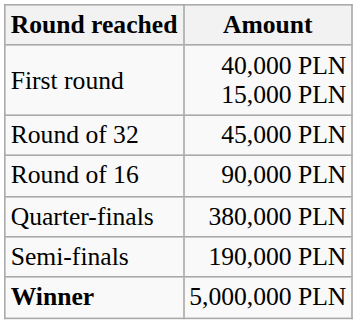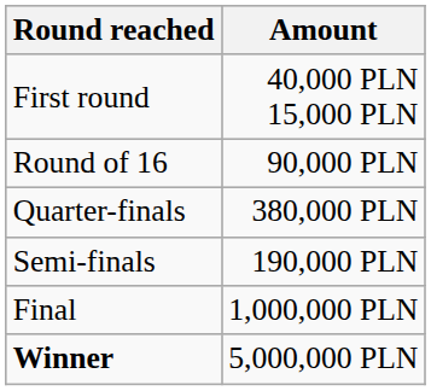- row: Round of 32 | 45,000 PLN
+ row: Final | 1,000,000 PLN
